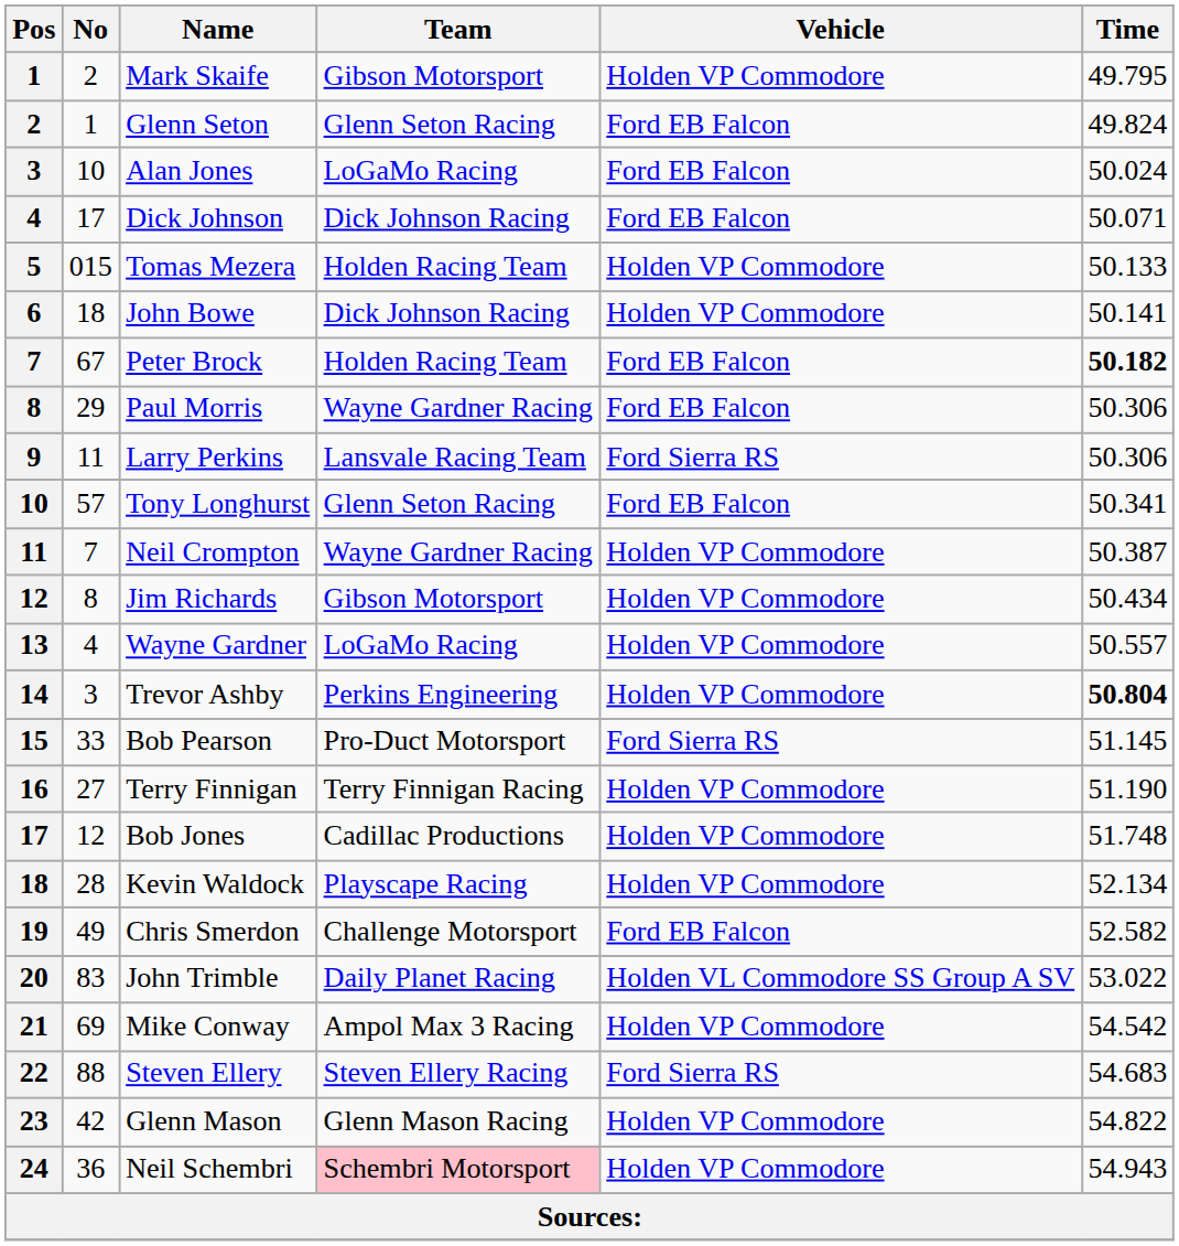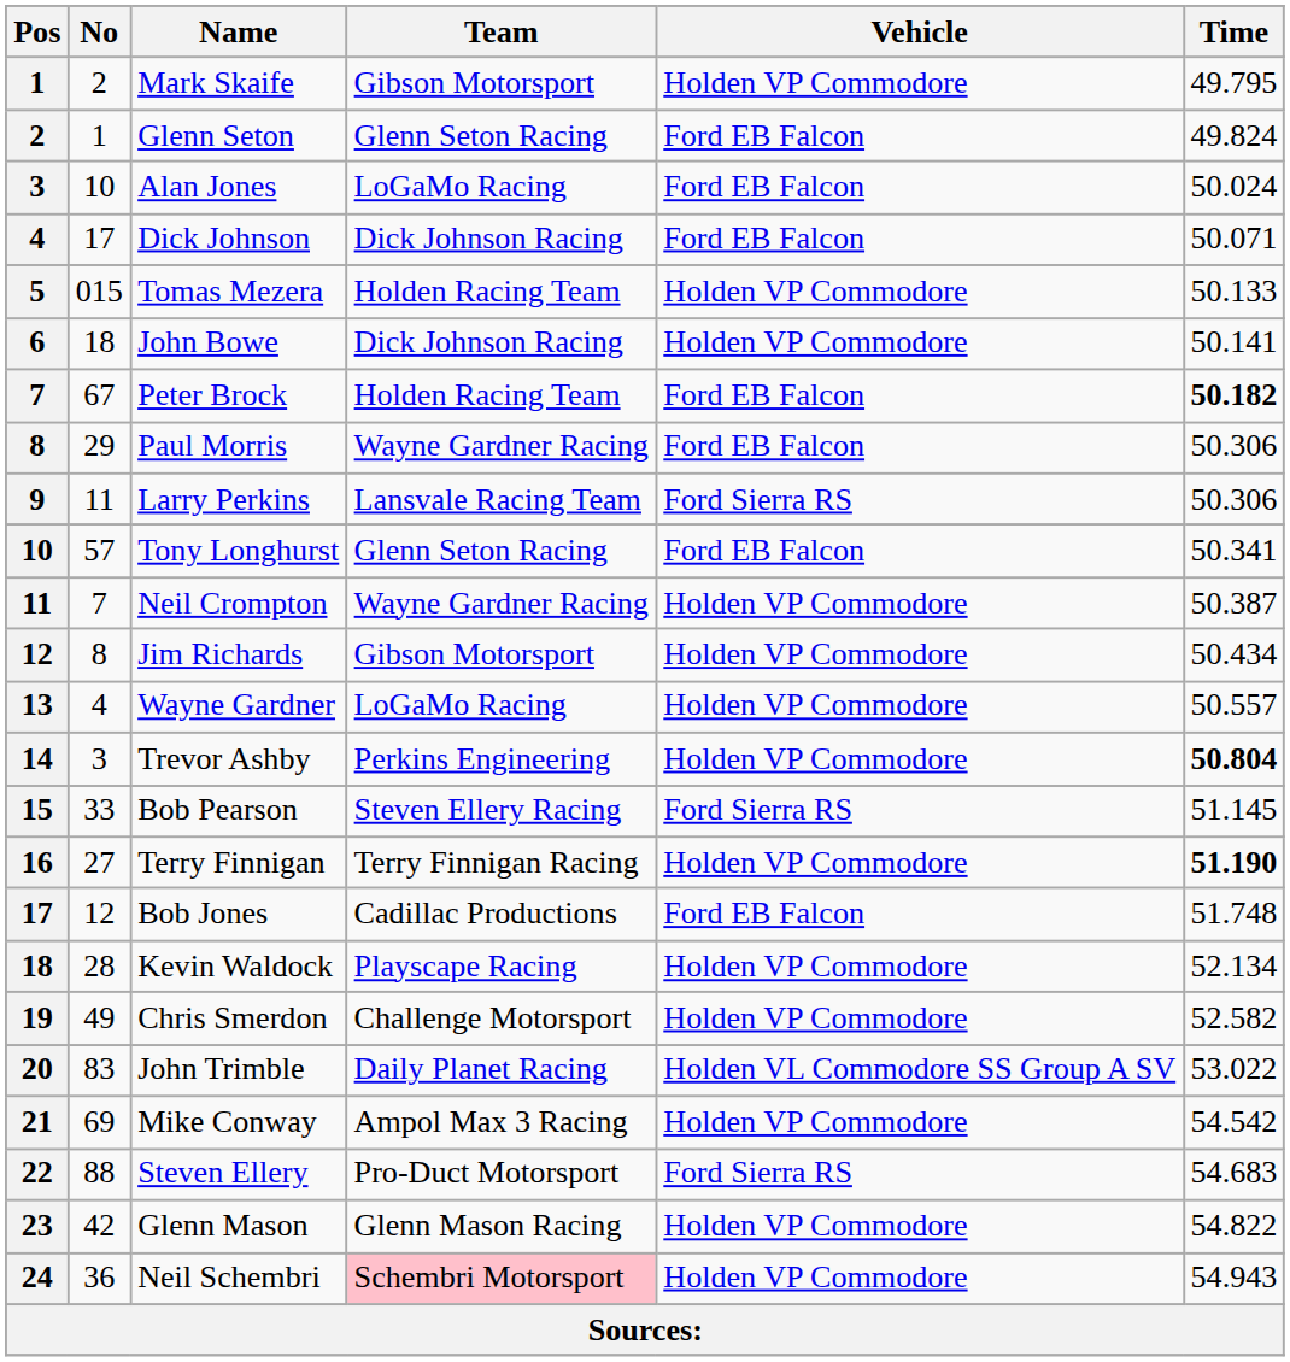Bob Pearson | Team: Pro-Duct Motorsport -> Steven Ellery Racing
Terry Finnigan | Time: normal -> bold
Bob Jones | Vehicle: Holden VP Commodore -> Ford EB Falcon
Chris Smerdon | Vehicle: Ford EB Falcon -> Holden VP Commodore
Steven Ellery | Team: Steven Ellery Racing -> Pro-Duct Motorsport
